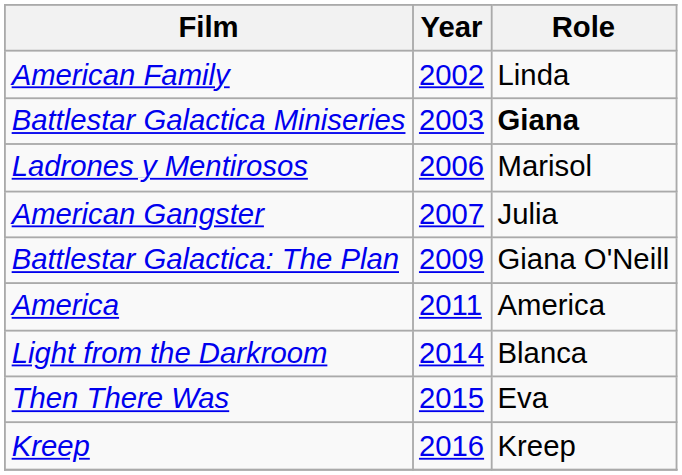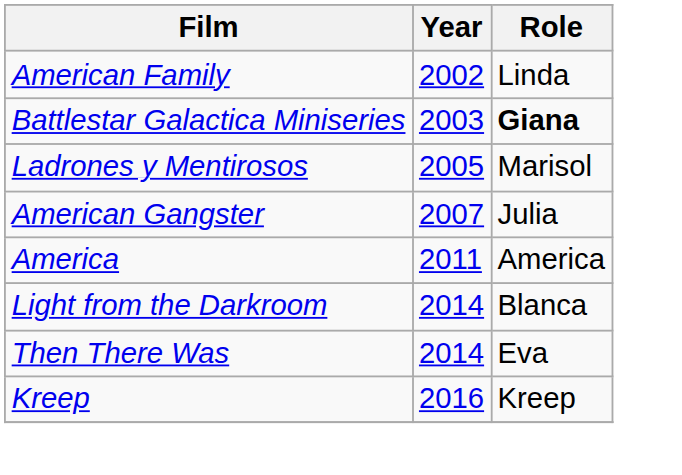Ladrones y Mentirosos | Year: 2006 -> 2005
- row: Battlestar Galactica: The Plan | 2009 | Giana O'Neill
Then There Was | Year: 2015 -> 2014
